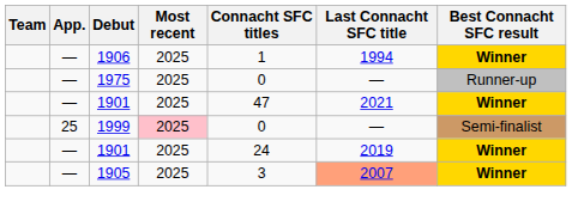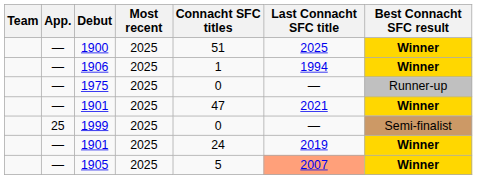+ row: — | 1900 | 2025 | 51 | 2025 | Winner
1999 | Most recent: pink background -> no background
1905 | Connacht SFC titles: 3 -> 5
